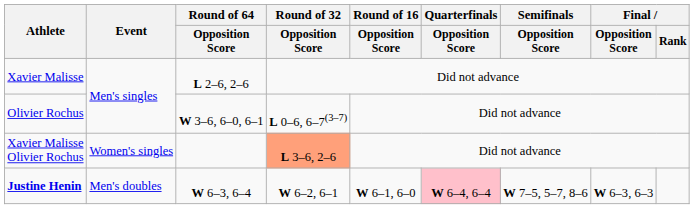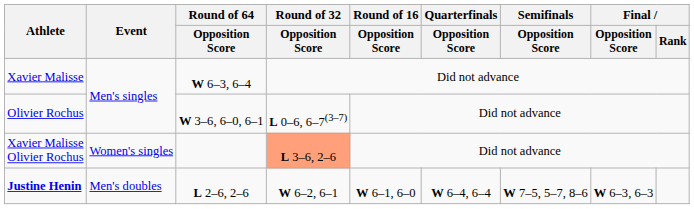Xavier Malisse | Round of 64 / Opposition Score: L 2–6, 2–6 -> W 6–3, 6–4
Justine Henin | Round of 64 / Opposition Score: W 6–3, 6–4 -> L 2–6, 2–6
Justine Henin | Quarterfinals / Opposition Score: pink background -> no background
